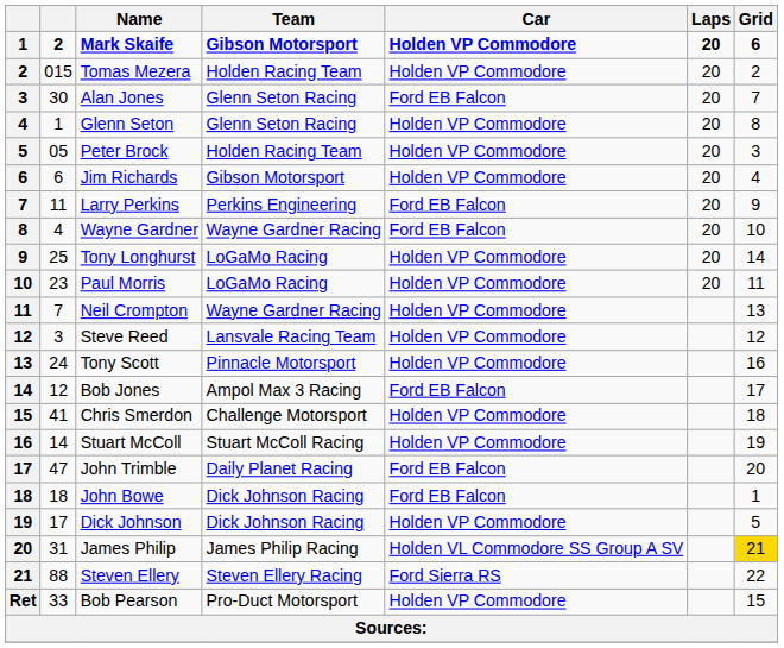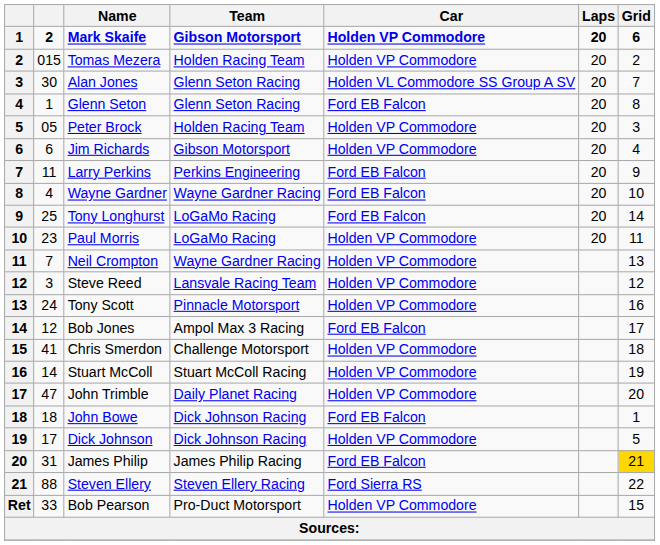Alan Jones | Car: Ford EB Falcon -> Holden VL Commodore SS Group A SV
Glenn Seton | Car: Holden VP Commodore -> Ford EB Falcon
Tony Longhurst | Car: Holden VP Commodore -> Ford EB Falcon
John Trimble | Car: Ford EB Falcon -> Holden VP Commodore
James Philip | Car: Holden VL Commodore SS Group A SV -> Ford EB Falcon
